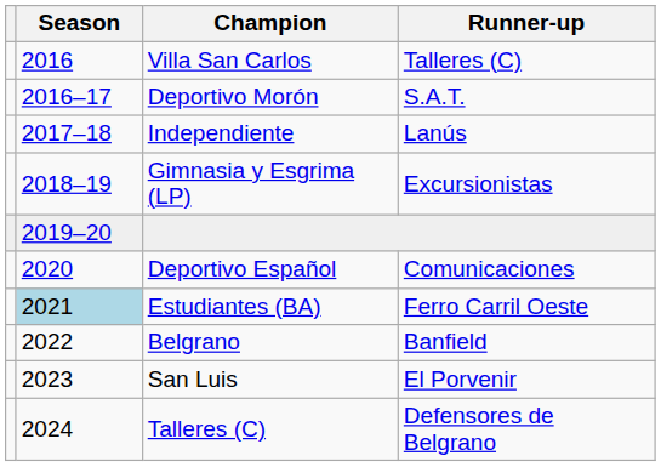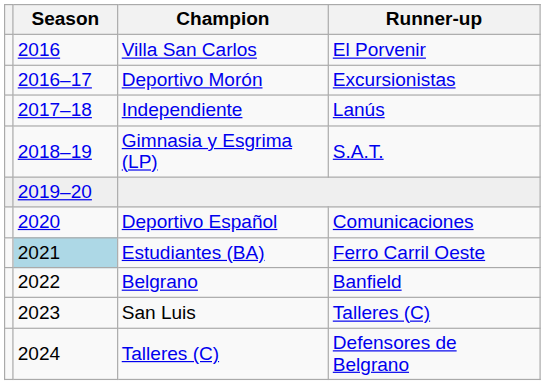Villa San Carlos | Runner-up: Talleres (C) -> El Porvenir
Deportivo Morón | Runner-up: S.A.T. -> Excursionistas
Gimnasia y Esgrima (LP) | Runner-up: Excursionistas -> S.A.T.
San Luis | Runner-up: El Porvenir -> Talleres (C)
